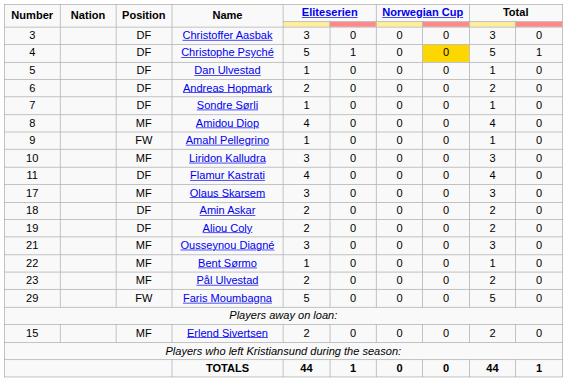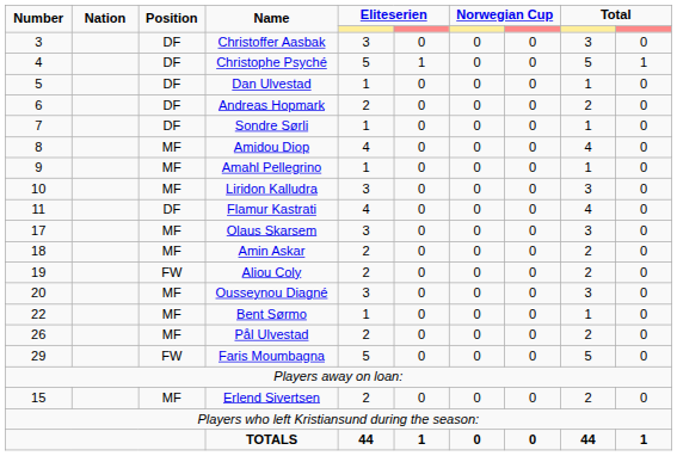Christophe Psyché | column 8: gold background -> no background
Amahl Pellegrino | Position: FW -> MF
Amin Askar | Position: DF -> MF
Aliou Coly | Position: DF -> FW
Ousseynou Diagné | Number: 21 -> 20
Pål Ulvestad | Number: 23 -> 26
